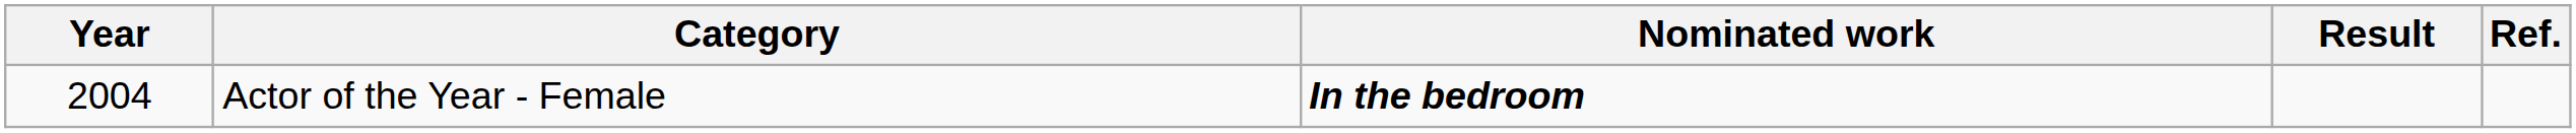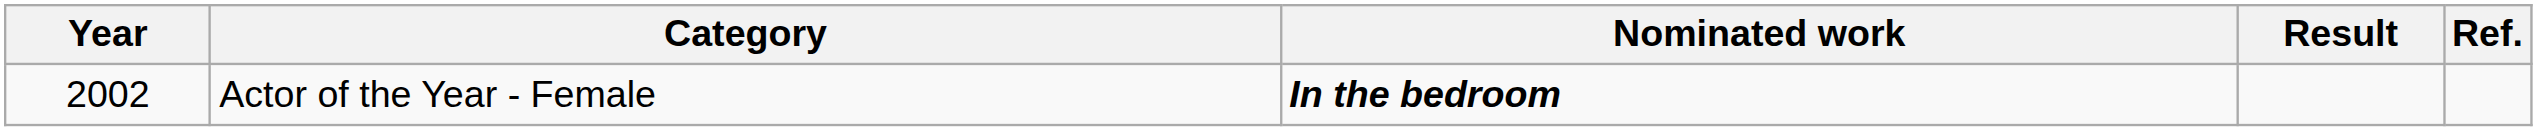Actor of the Year - Female | Year: 2004 -> 2002
